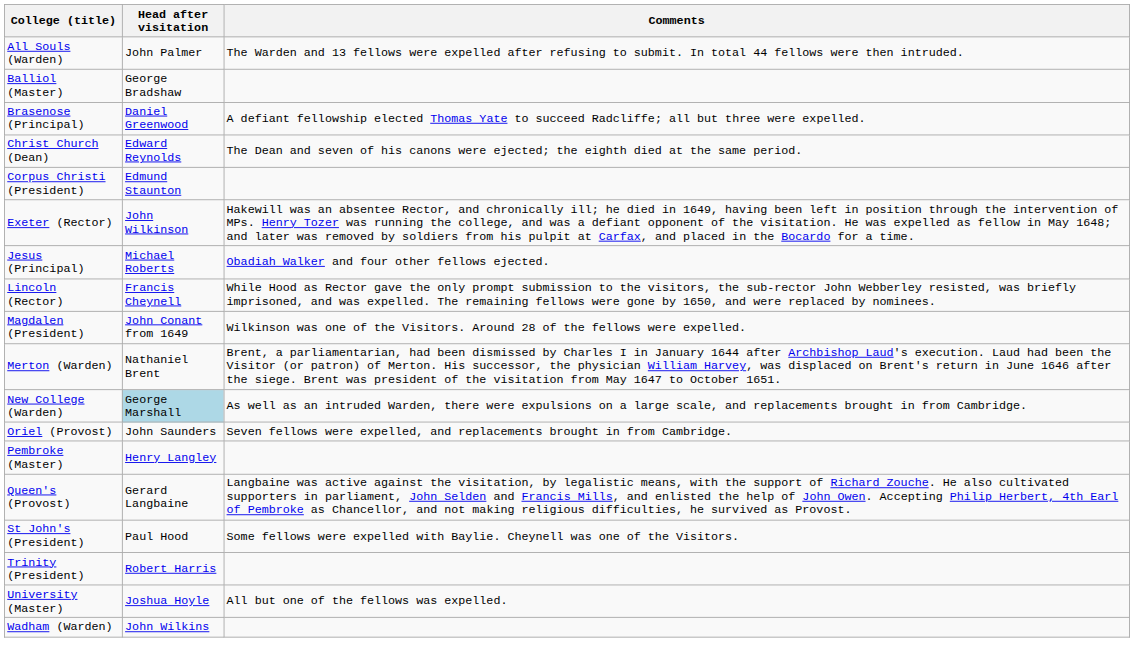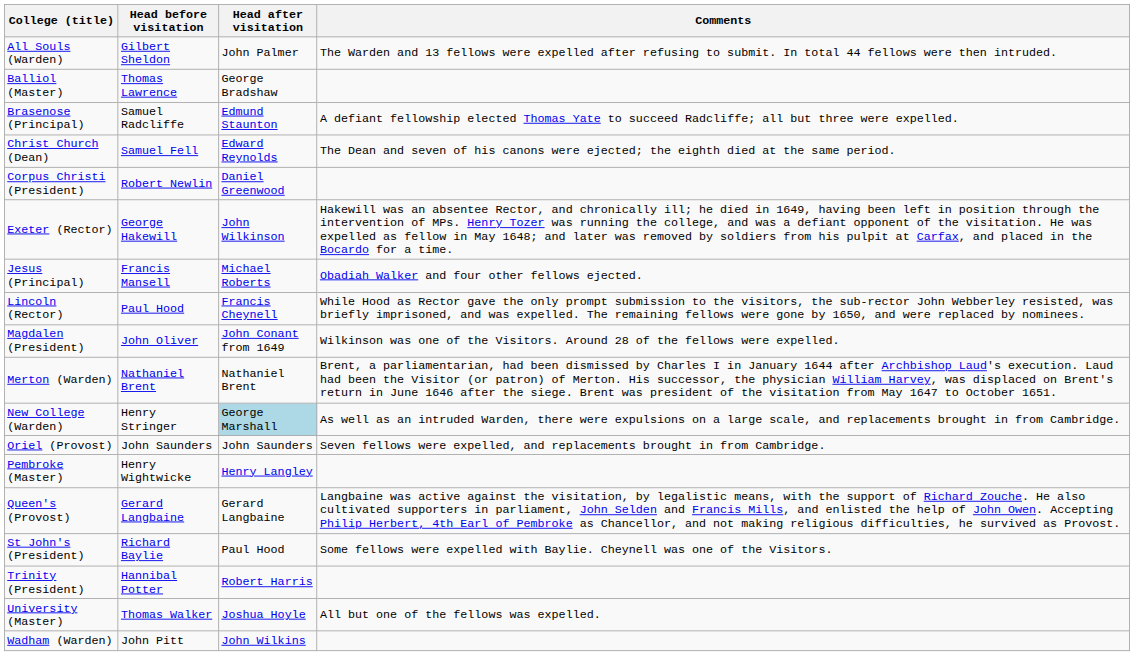+ column: Head before visitation | Gilbert Sheldon | Thomas Lawrence | Samuel Radcliffe | Samuel Fell | Robert Newlin | George Hakewill | Francis Mansell | Paul Hood | John Oliver | Nathaniel Brent | Henry Stringer | John Saunders | Henry Wightwicke | Gerard Langbaine | Richard Baylie | Hannibal Potter | Thomas Walker | John Pitt
Brasenose (Principal) | Head after visitation: Daniel Greenwood -> Edmund Staunton
Corpus Christi (President) | Head after visitation: Edmund Staunton -> Daniel Greenwood
